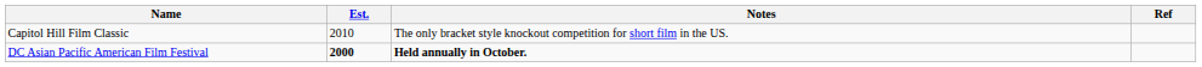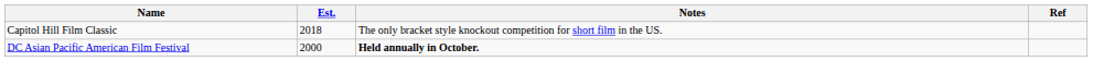Capitol Hill Film Classic | Est.: 2010 -> 2018
DC Asian Pacific American Film Festival | Est.: bold -> normal
